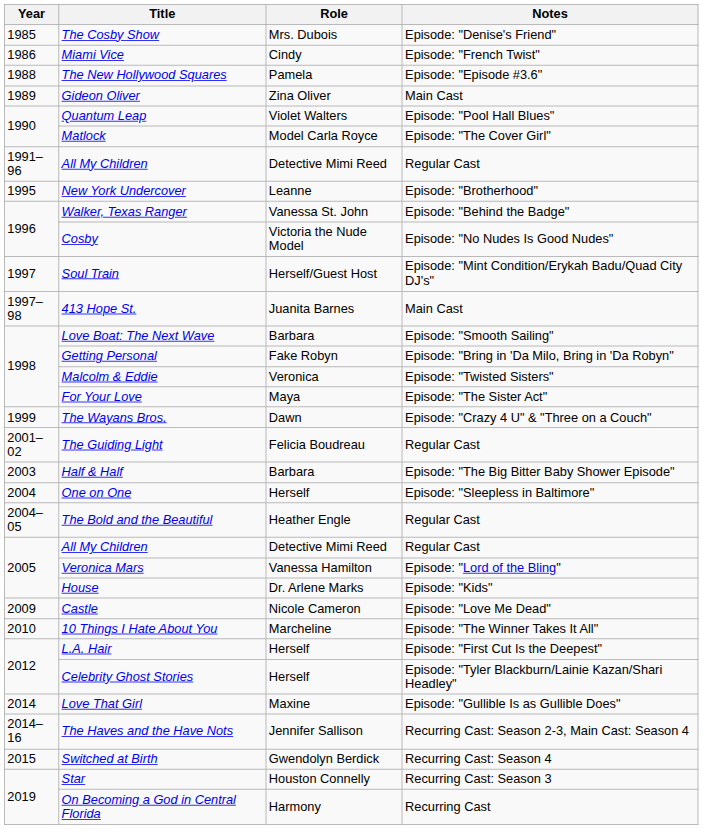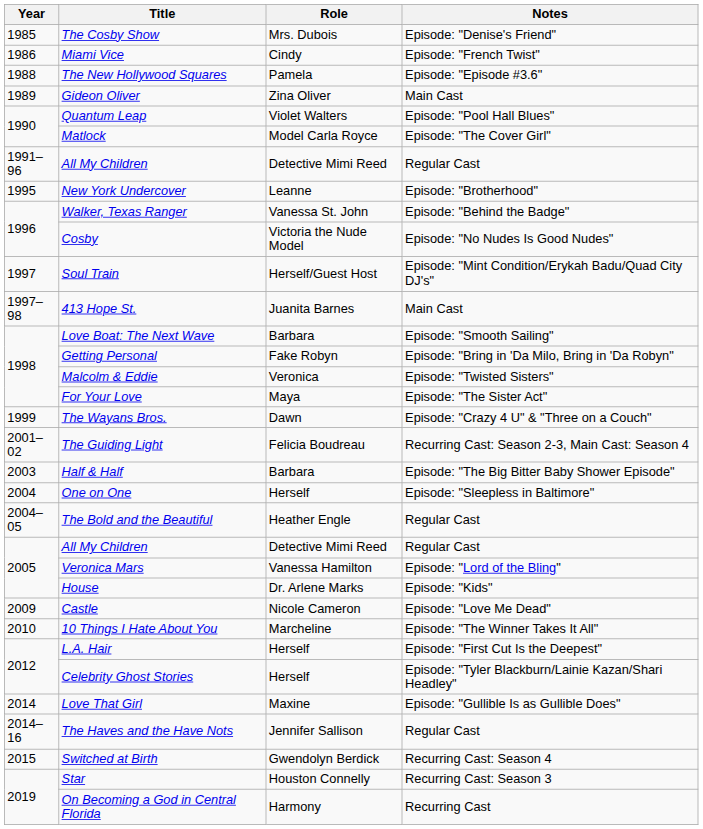The Guiding Light | Notes: Regular Cast -> Recurring Cast: Season 2-3, Main Cast: Season 4
The Haves and the Have Nots | Notes: Recurring Cast: Season 2-3, Main Cast: Season 4 -> Regular Cast
